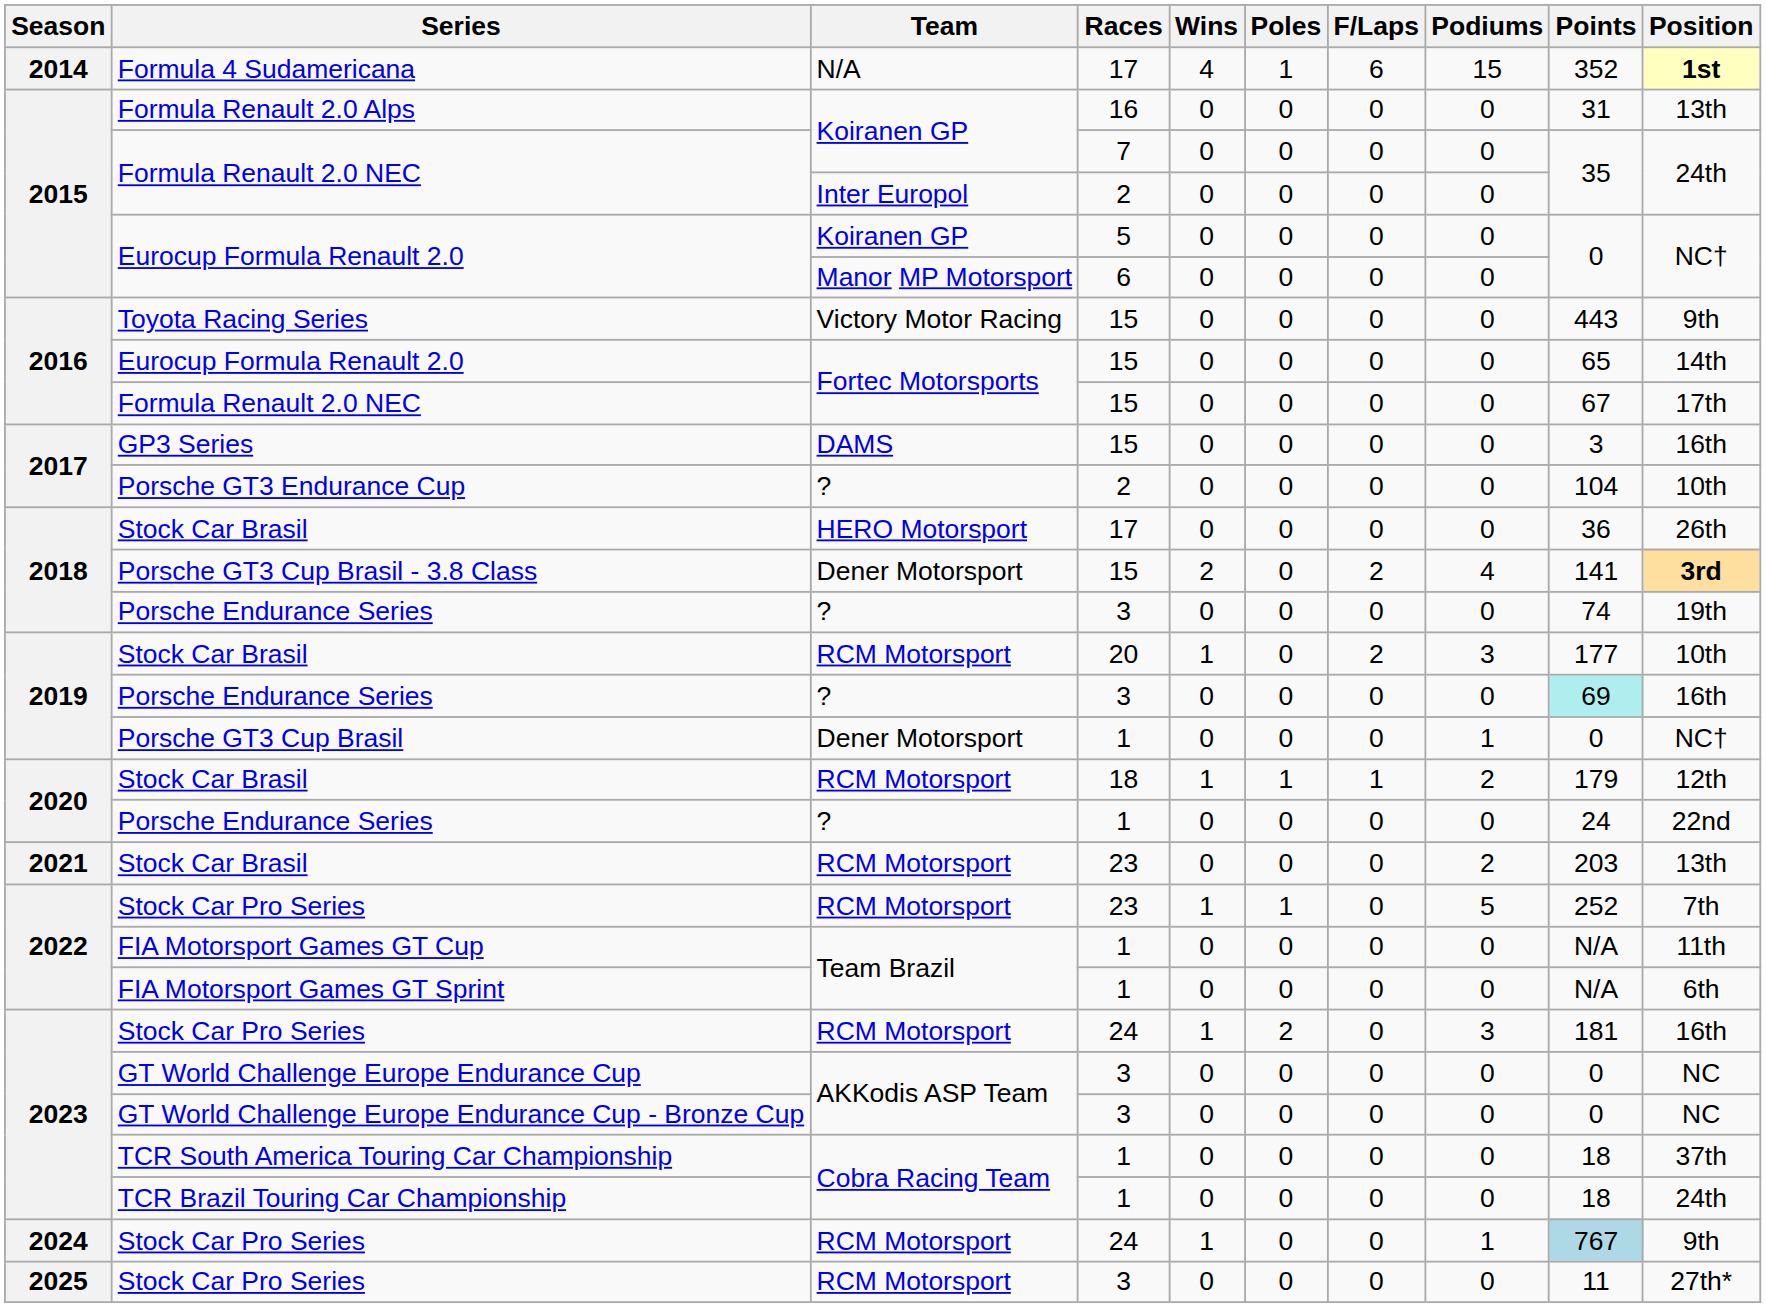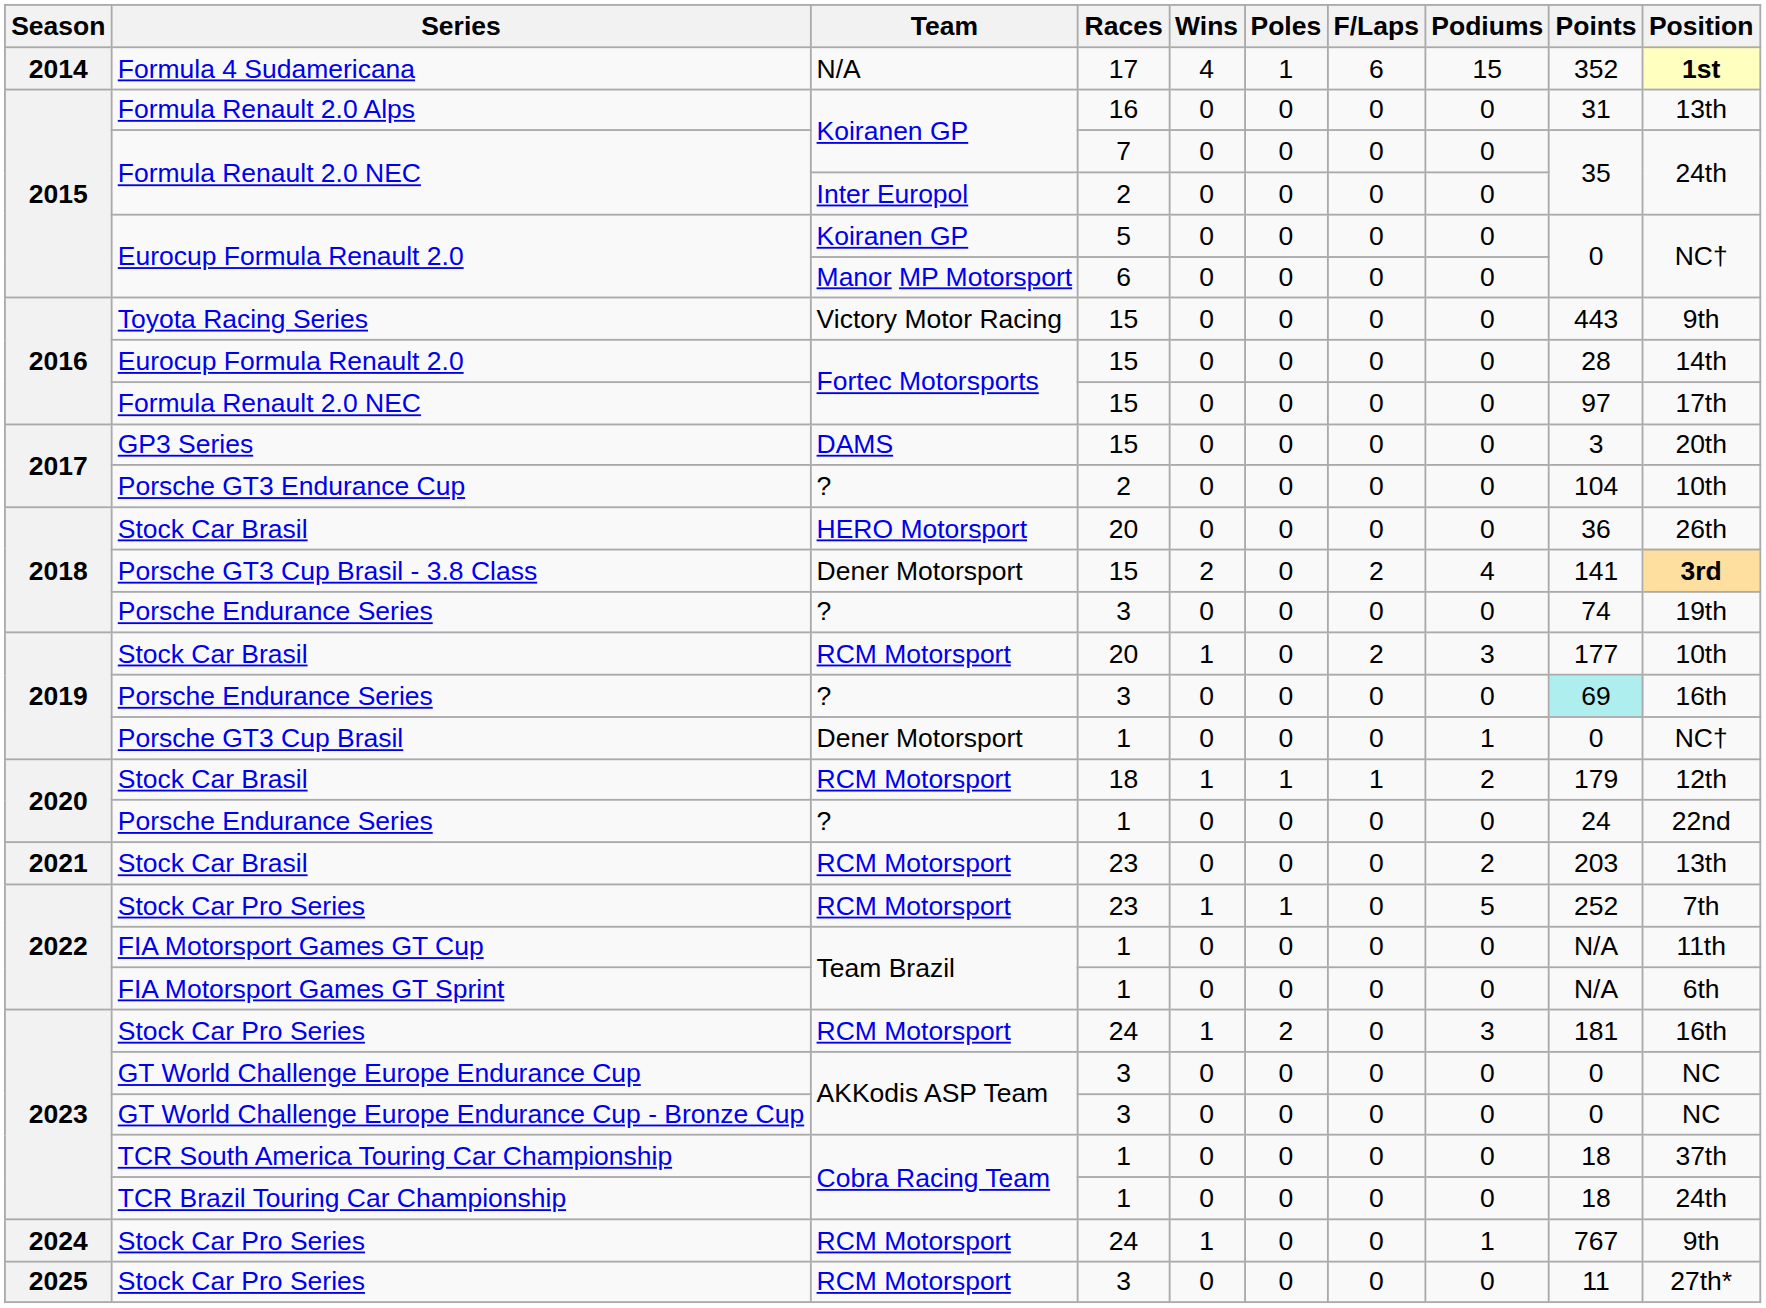2016 / Eurocup Formula Renault 2.0 | Points: 65 -> 28
2016 / Formula Renault 2.0 NEC | Points: 67 -> 97
GP3 Series | Position: 16th -> 20th
2018 / Stock Car Brasil | Races: 17 -> 20
2024 / Stock Car Pro Series | Points: lightblue background -> no background
